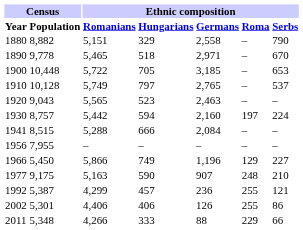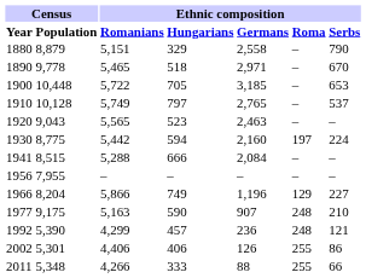1880 | Census / Population: 8,882 -> 8,879
1930 | Census / Population: 8,757 -> 8,775
1966 | Census / Population: 5,450 -> 8,204
1992 | Census / Population: 5,387 -> 5,390
1992 | Ethnic composition / Roma: 255 -> 248
2011 | Ethnic composition / Roma: 229 -> 255
